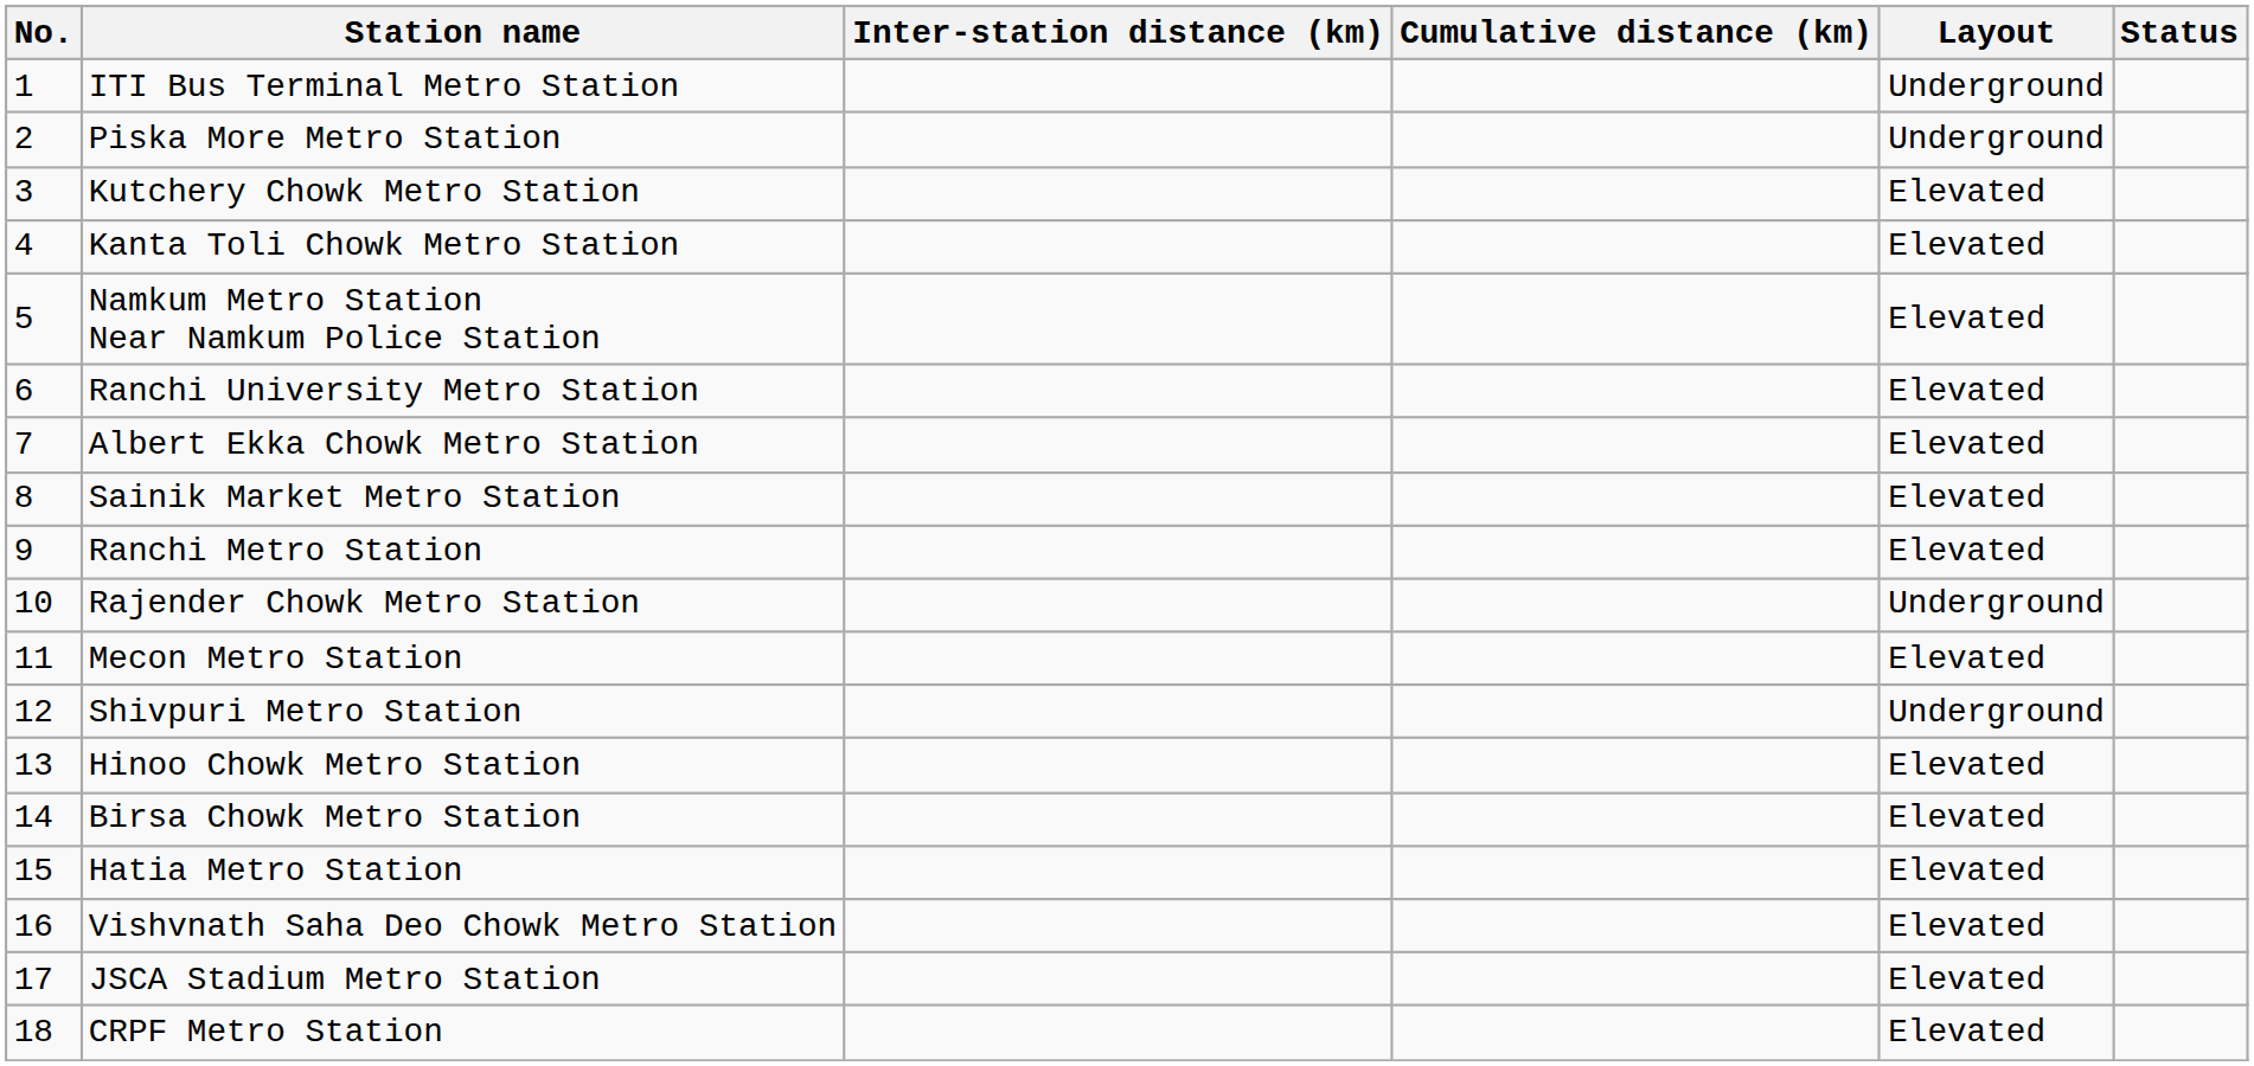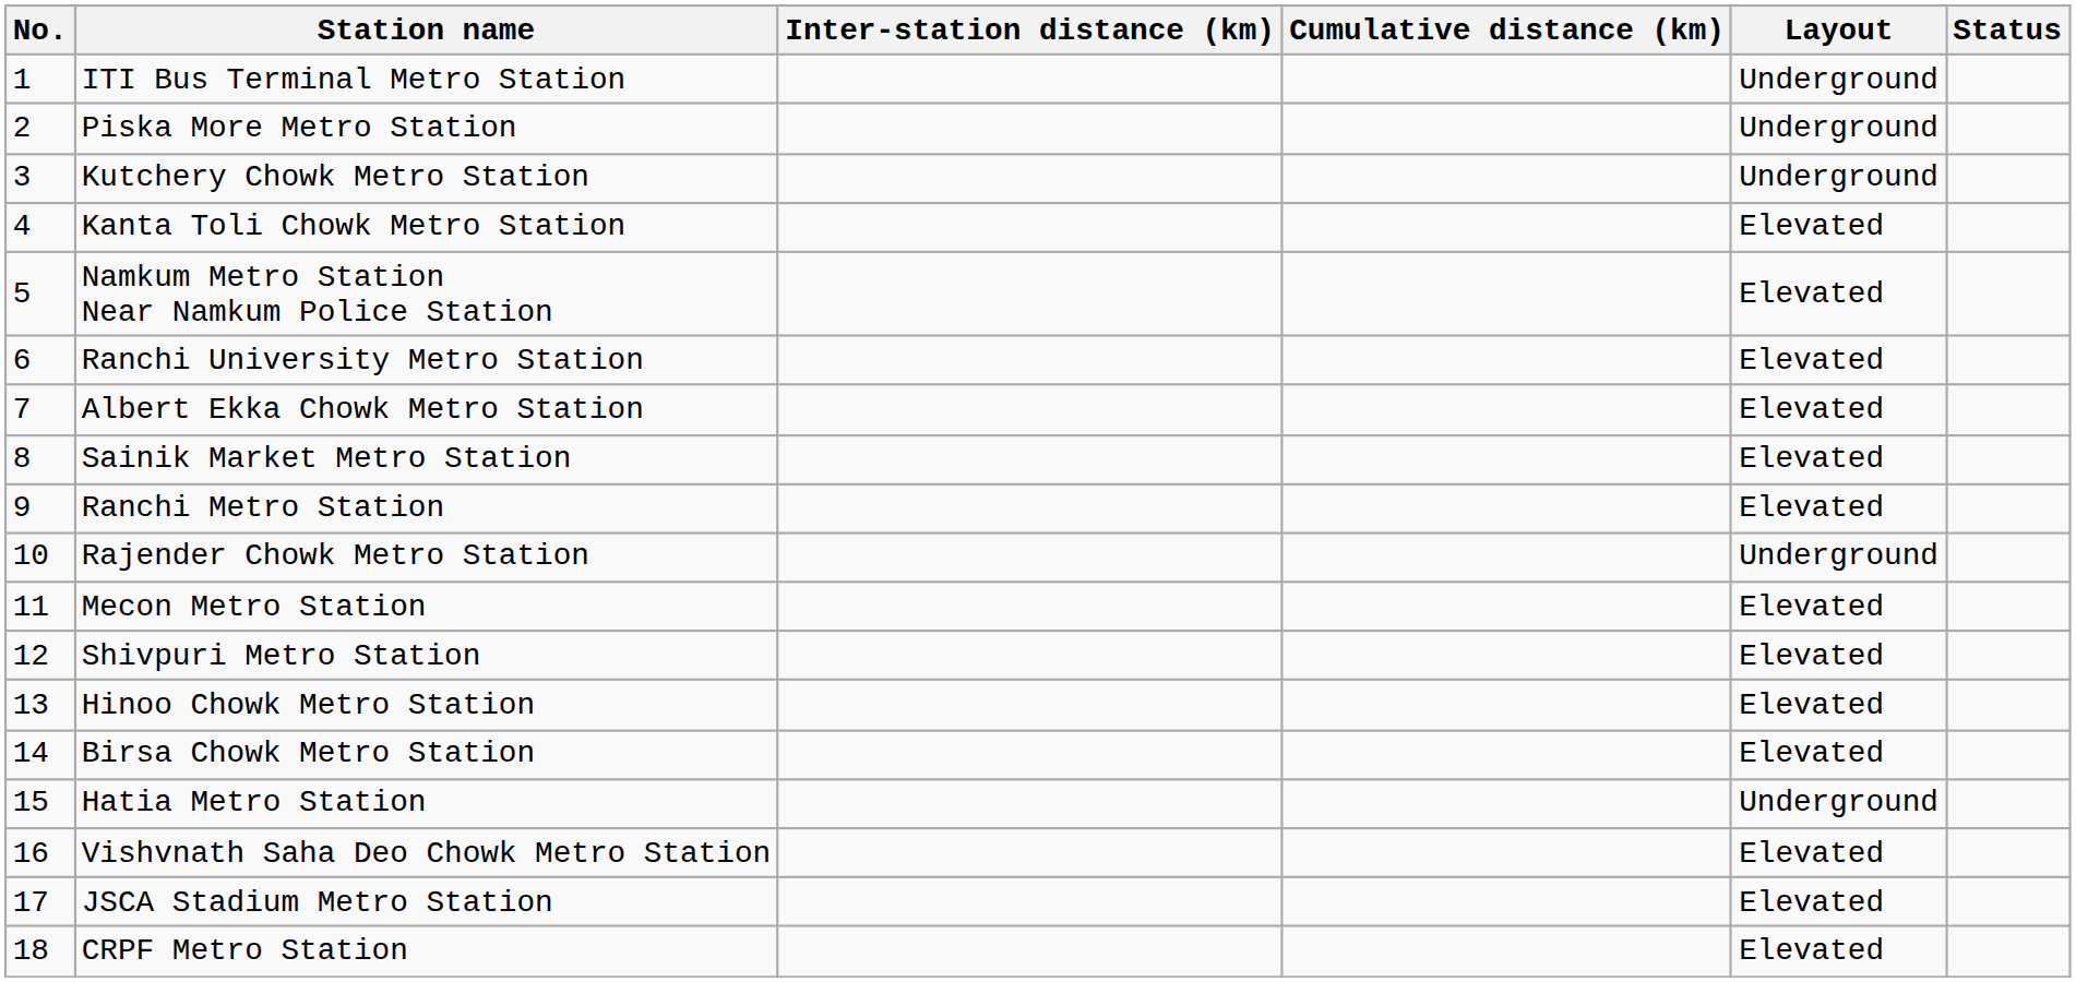Kutchery Chowk Metro Station | Layout: Elevated -> Underground
Shivpuri Metro Station | Layout: Underground -> Elevated
Hatia Metro Station | Layout: Elevated -> Underground
